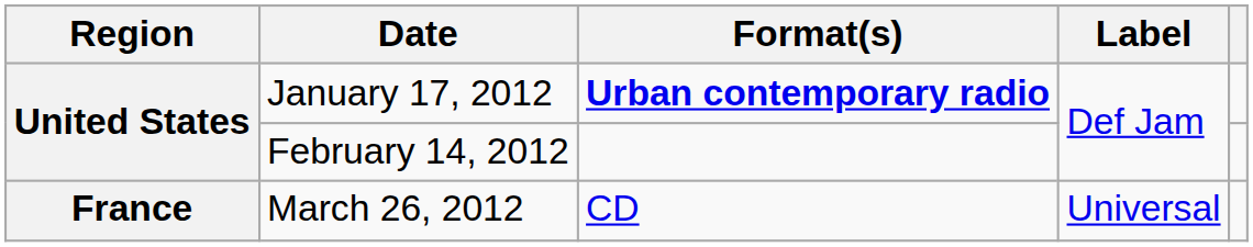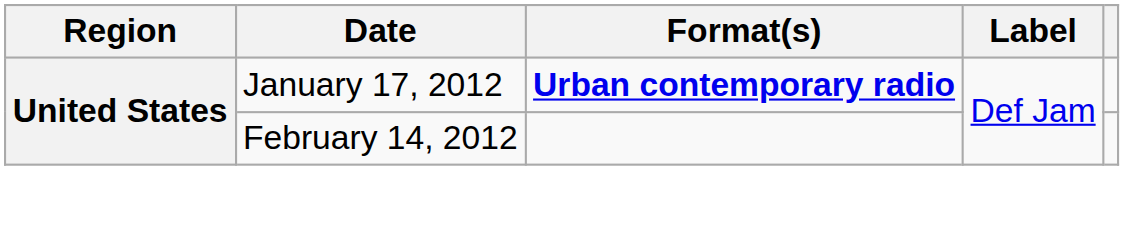- row: France | March 26, 2012 | CD | Universal
